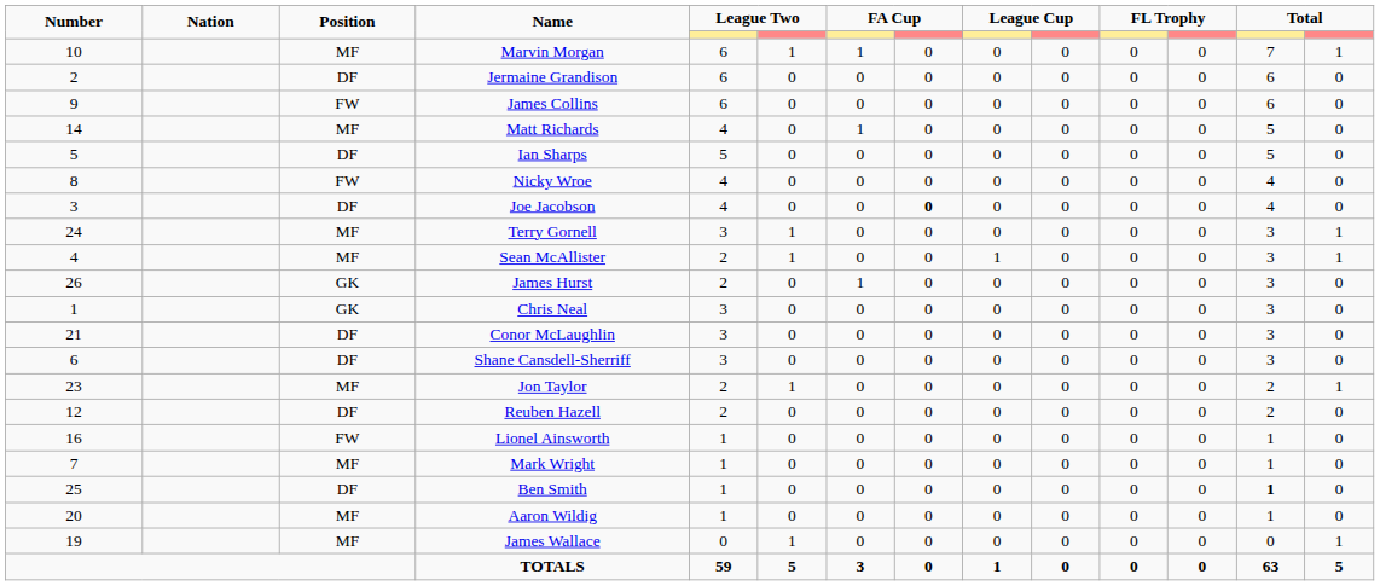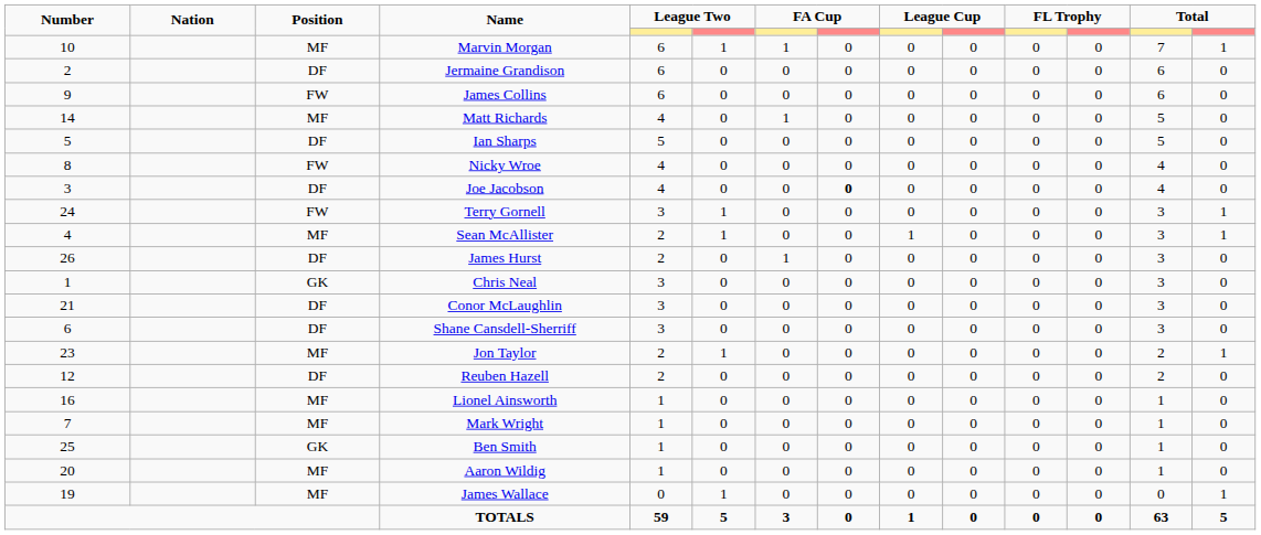Terry Gornell | Position: MF -> FW
James Hurst | Position: GK -> DF
Lionel Ainsworth | Position: FW -> MF
Ben Smith | Position: DF -> GK
Ben Smith | column 13: bold -> normal
